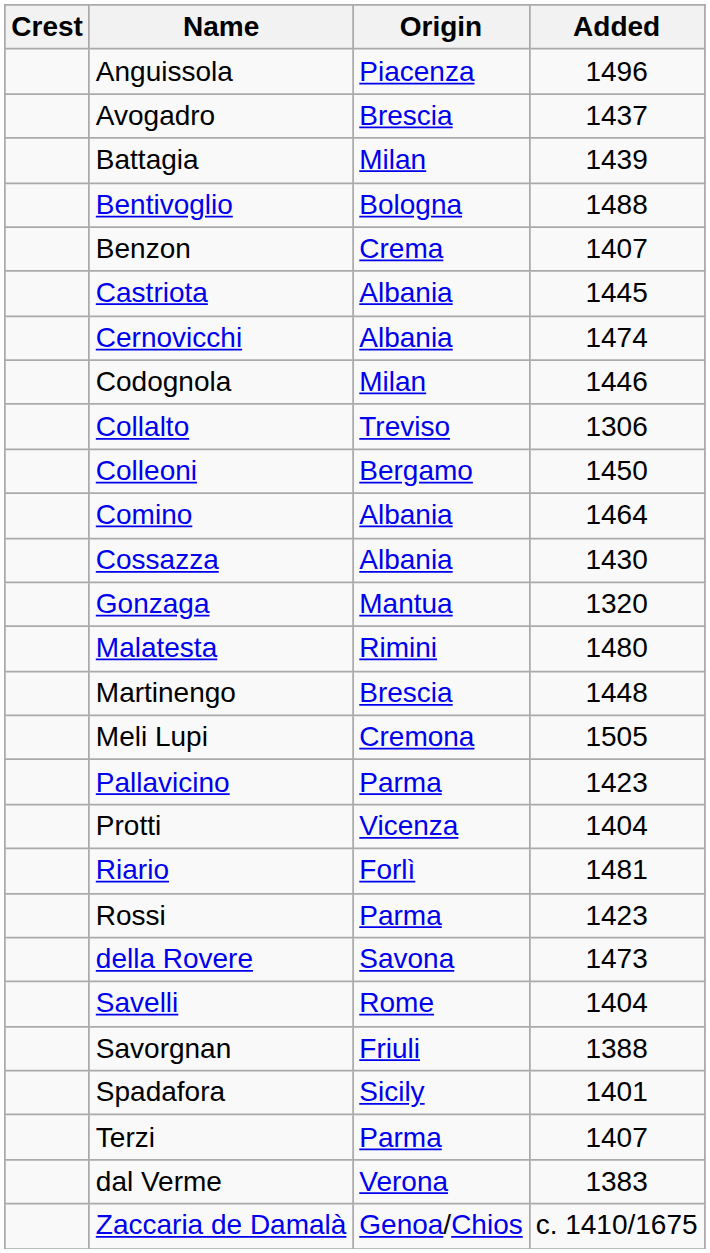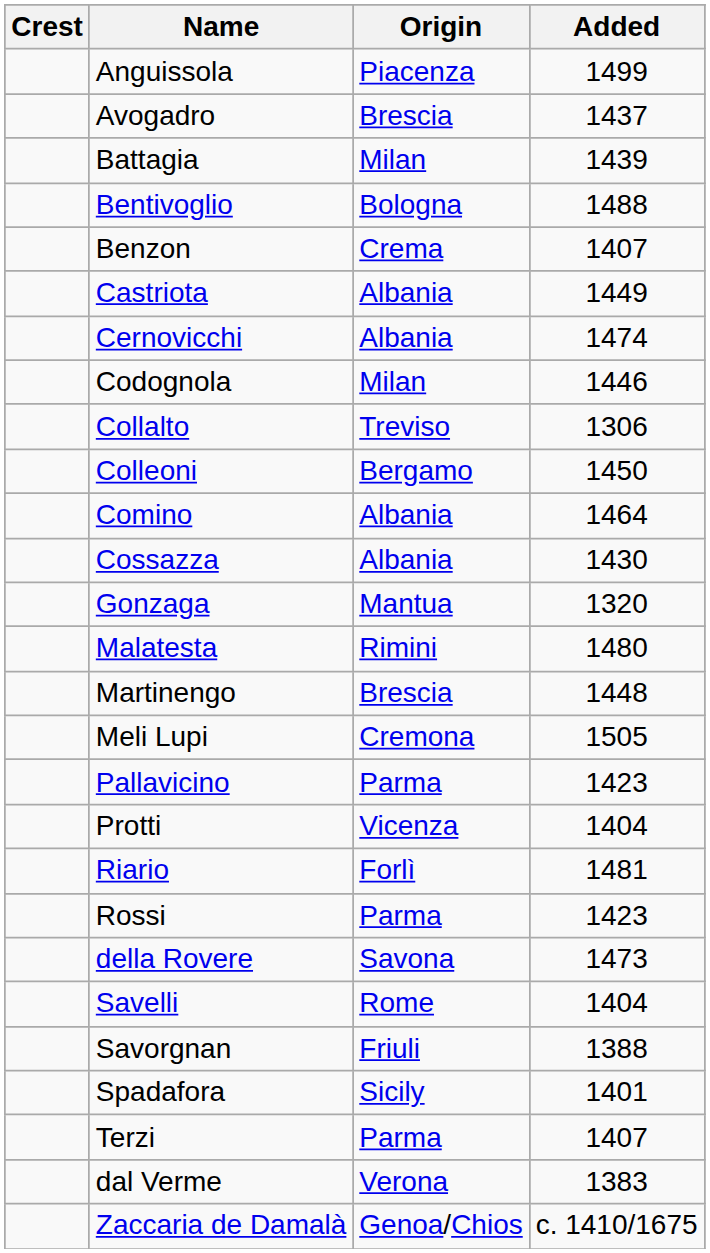Anguissola | Added: 1496 -> 1499
Castriota | Added: 1445 -> 1449
